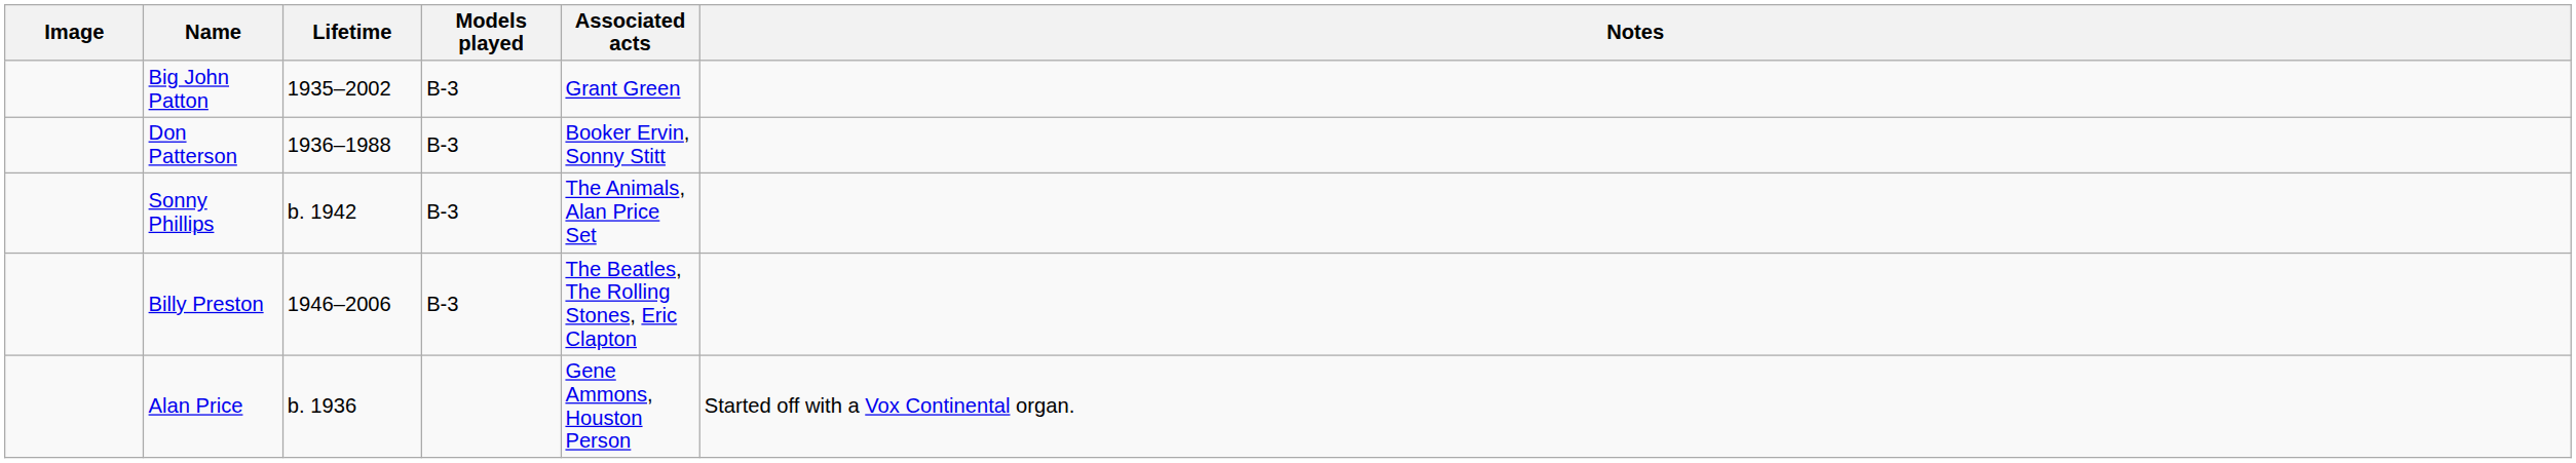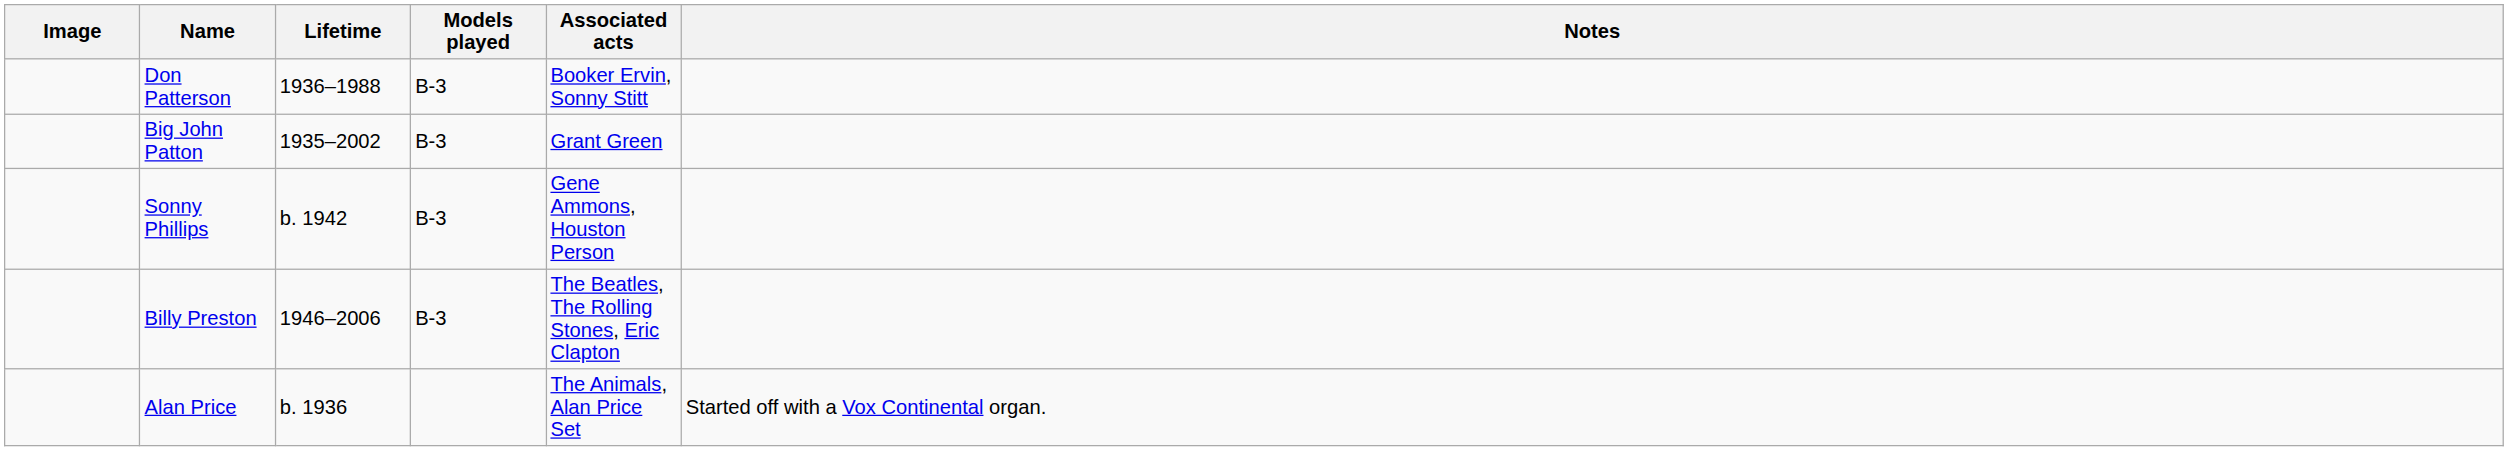rows swapped: Don Patterson <-> Big John Patton
Sonny Phillips | Associated acts: The Animals, Alan Price Set -> Gene Ammons, Houston Person
Alan Price | Associated acts: Gene Ammons, Houston Person -> The Animals, Alan Price Set
